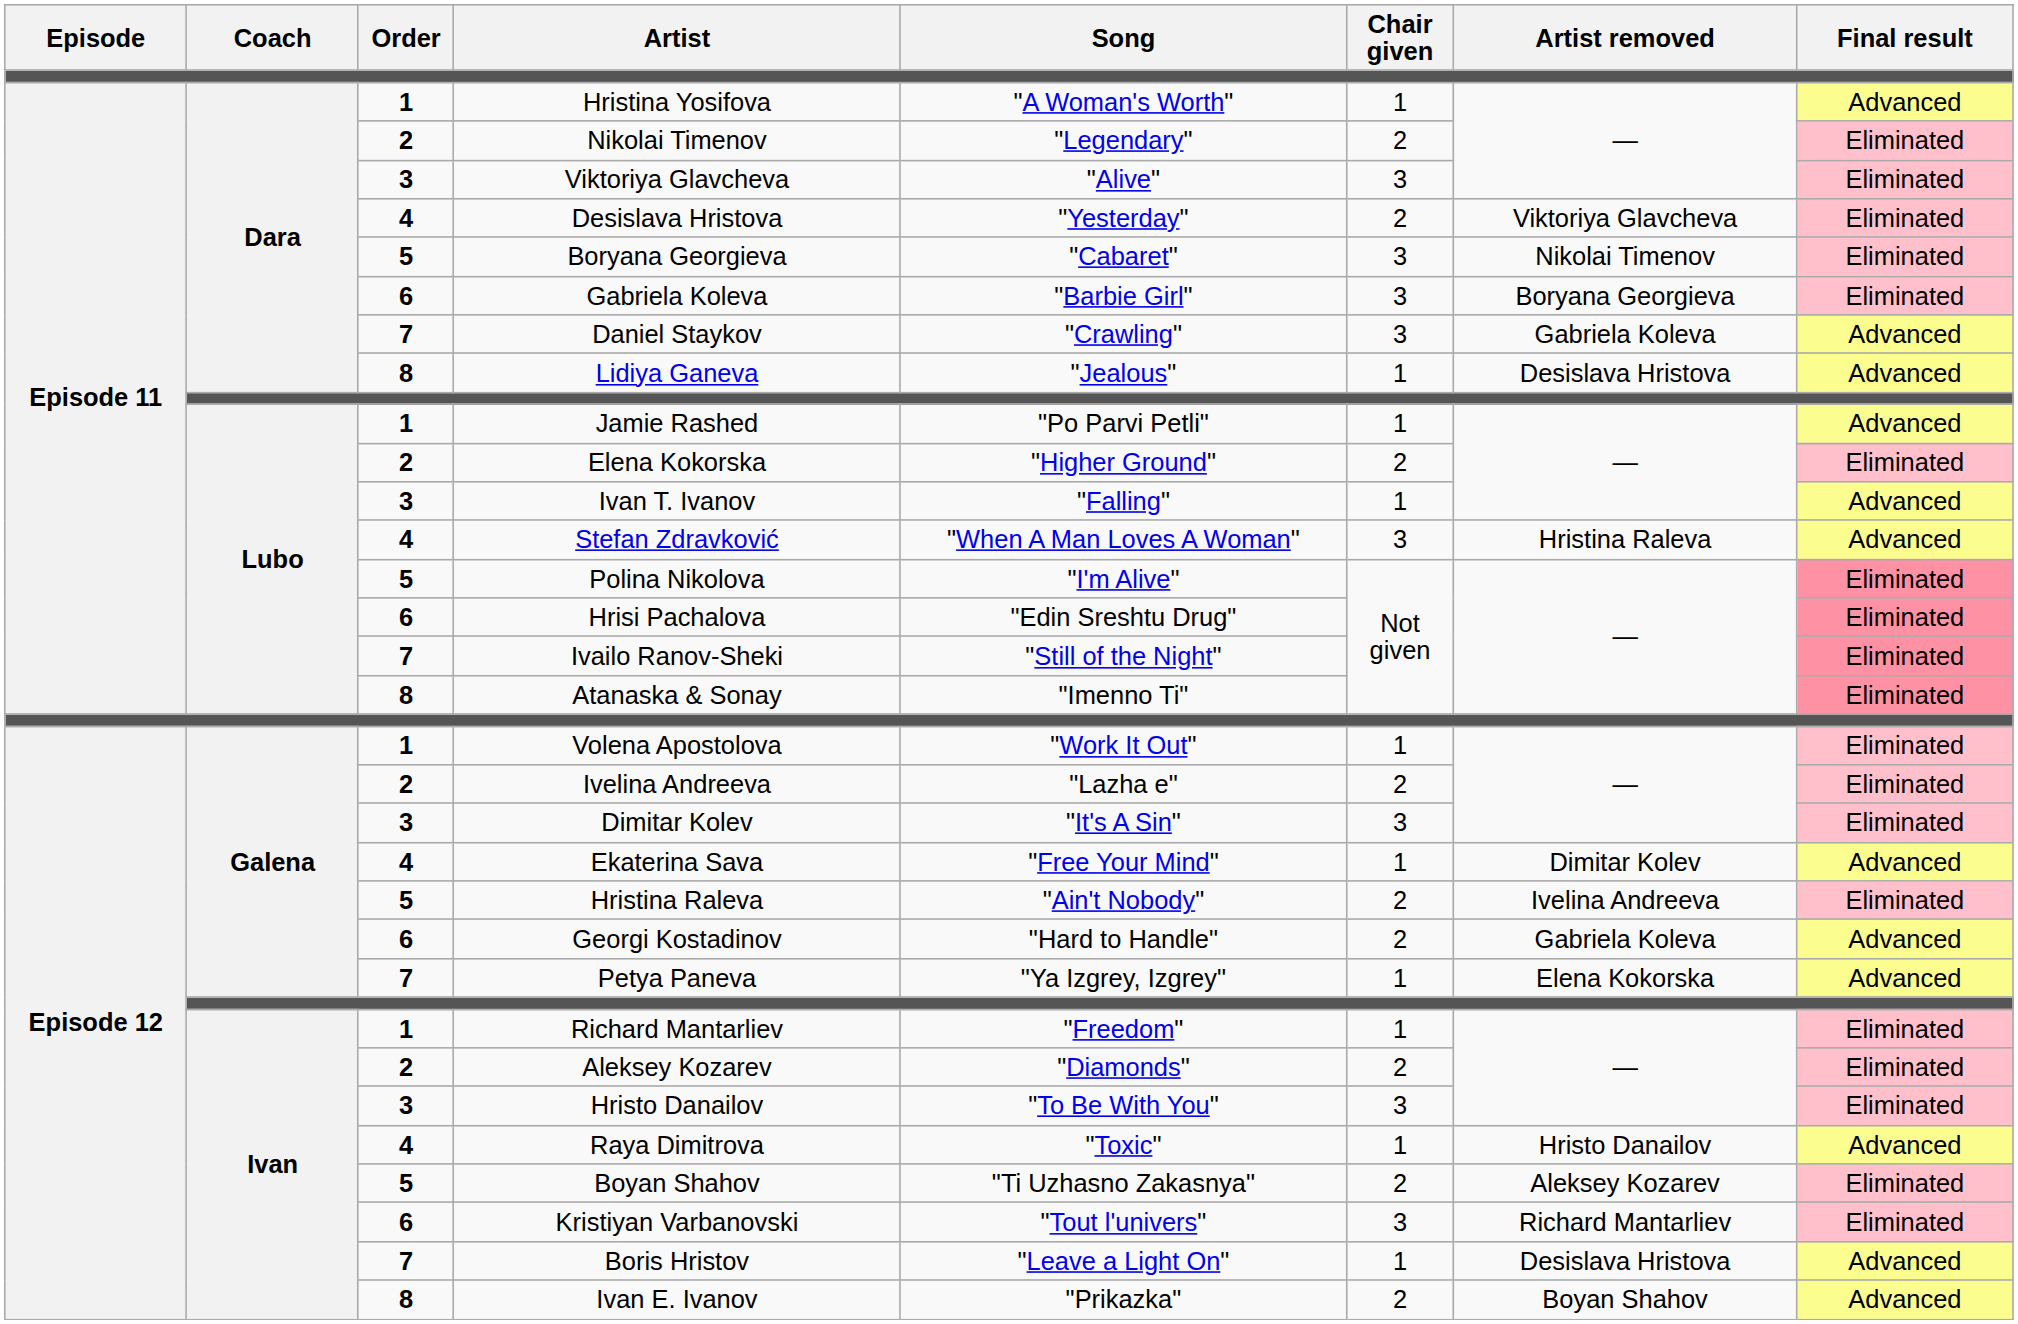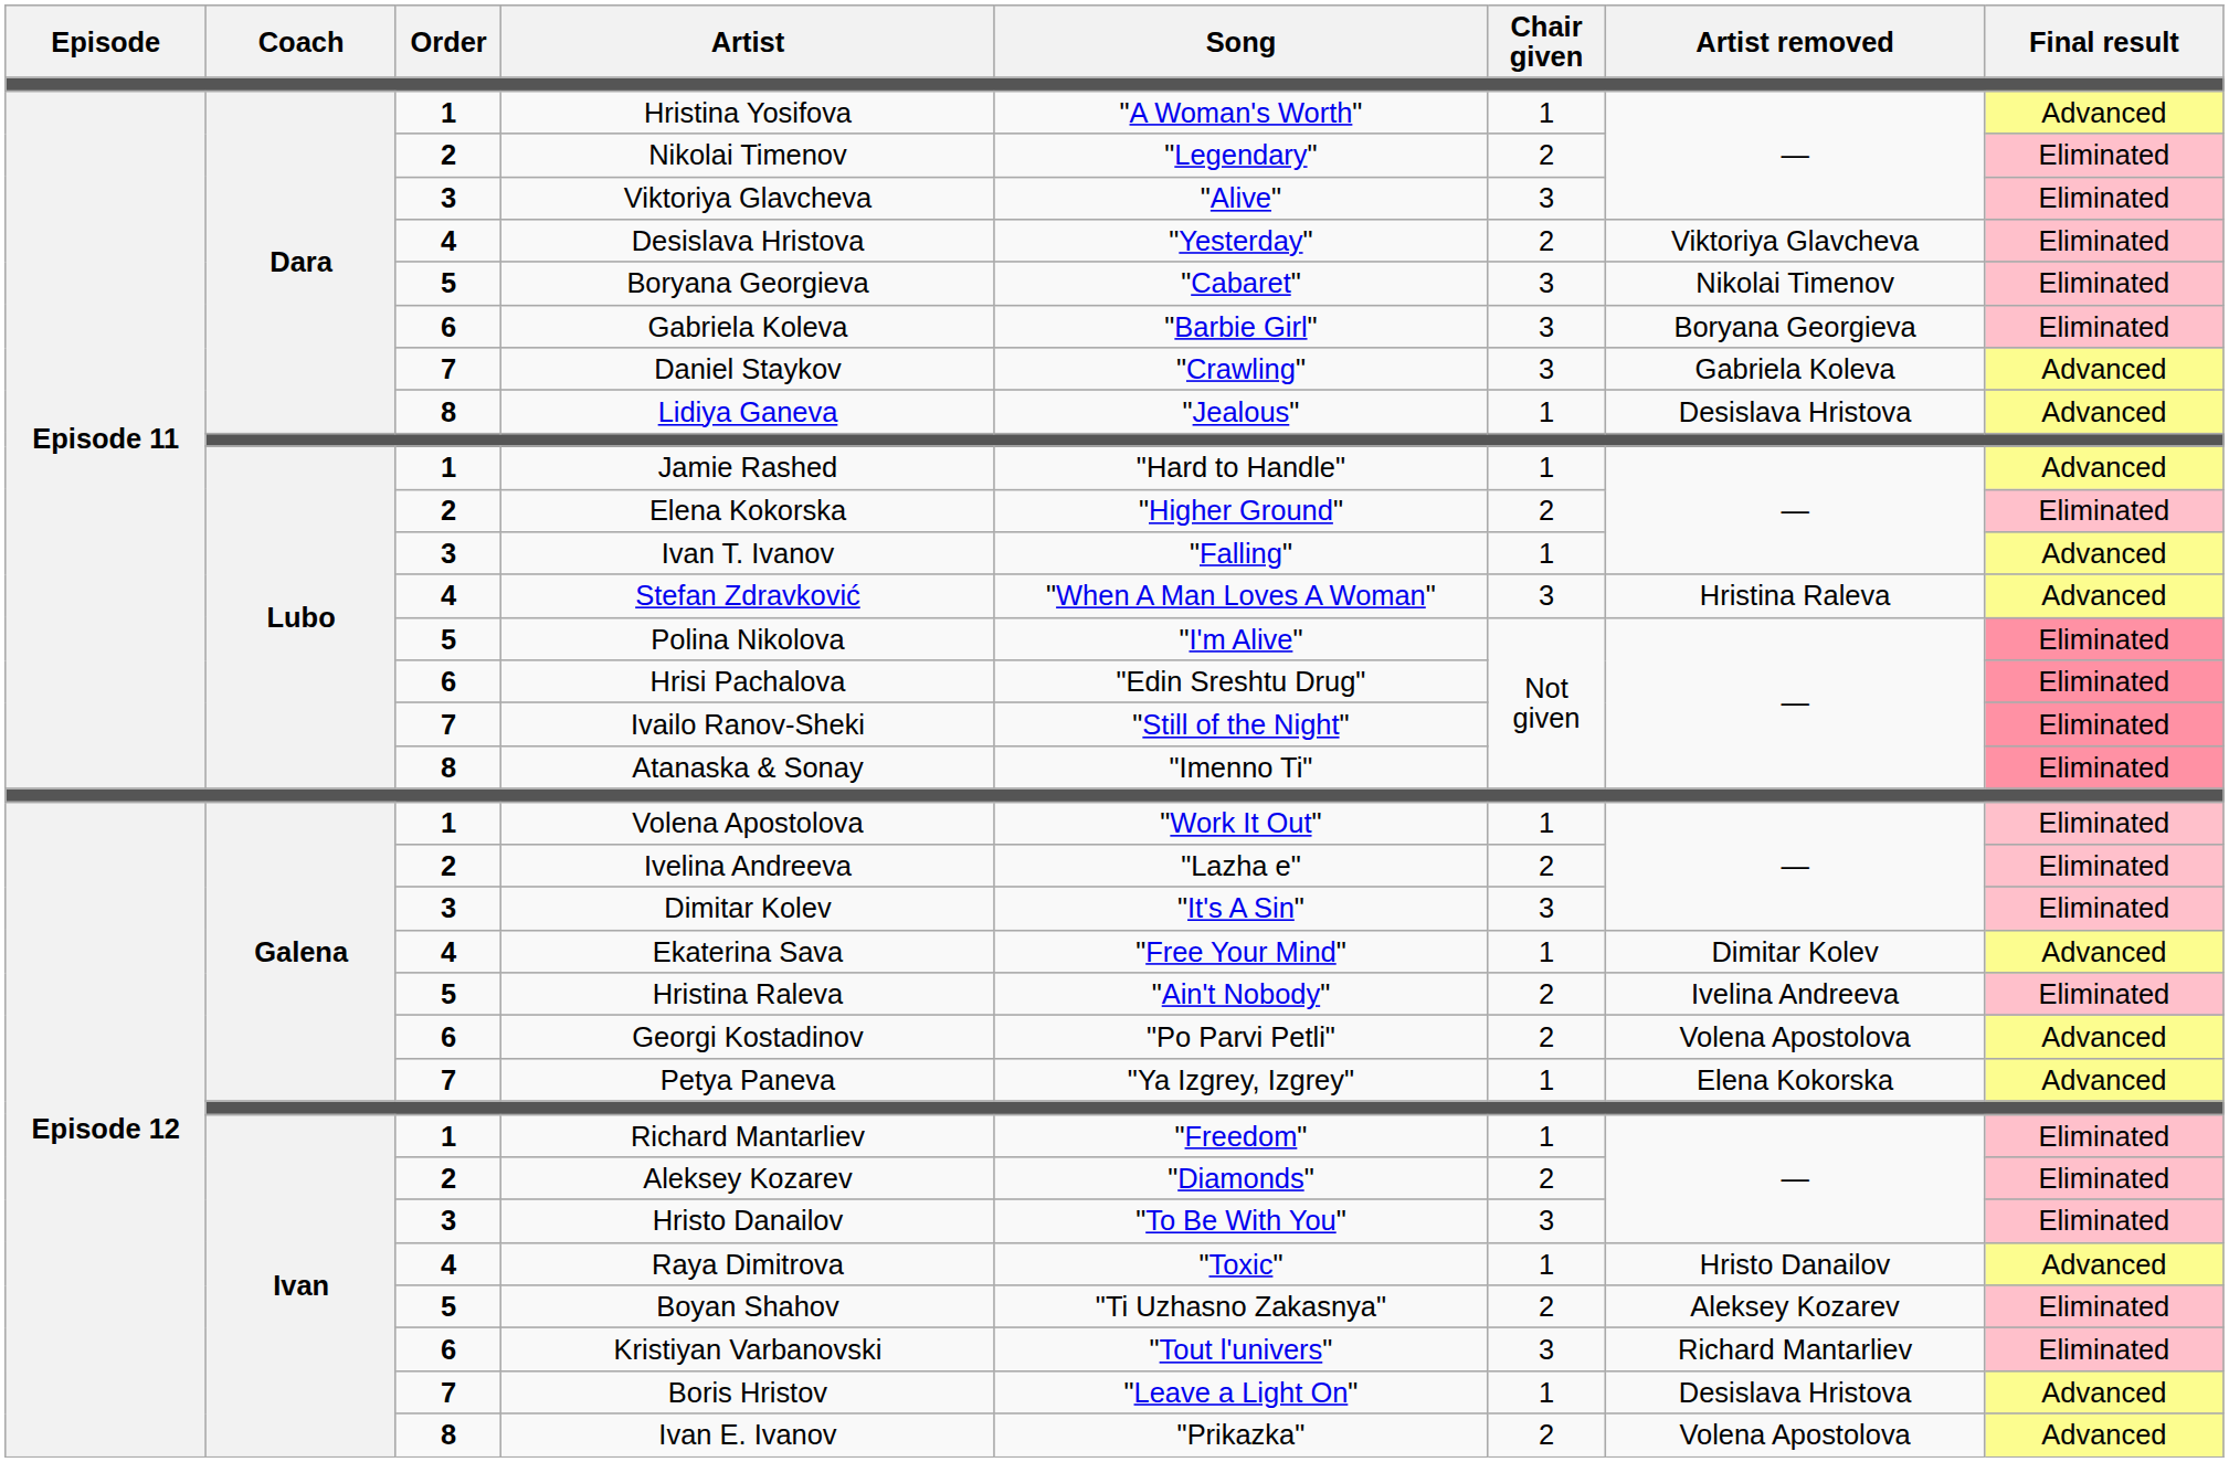Jamie Rashed | Song: "Po Parvi Petli" -> "Hard to Handle"
Georgi Kostadinov | Song: "Hard to Handle" -> "Po Parvi Petli"
Georgi Kostadinov | Artist removed: Gabriela Koleva -> Volena Apostolova
Ivan E. Ivanov | Artist removed: Boyan Shahov -> Volena Apostolova
